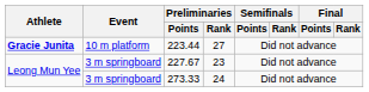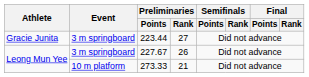223.44 | Athlete: bold -> normal
223.44 | Event: 10 m platform -> 3 m springboard
227.67 | Preliminaries / Rank: 23 -> 26
273.33 | Event: 3 m springboard -> 10 m platform
273.33 | Preliminaries / Rank: 24 -> 21
